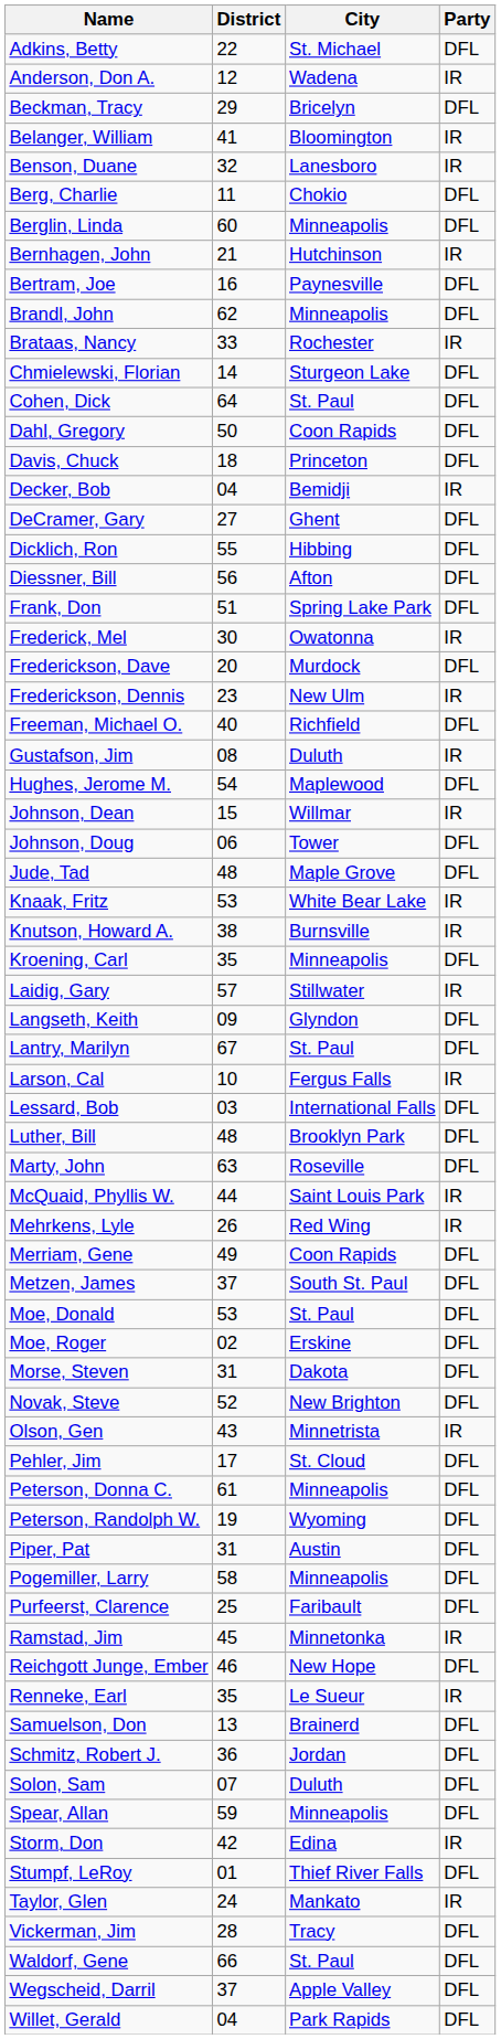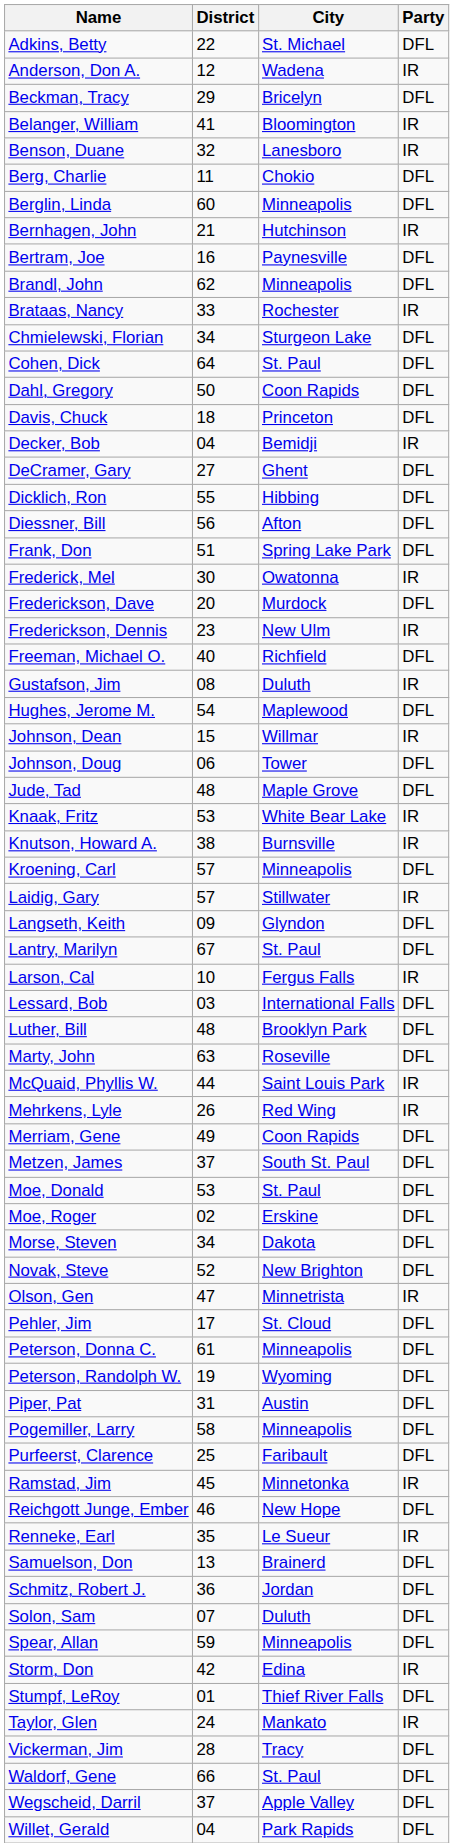Chmielewski, Florian | District: 14 -> 34
Kroening, Carl | District: 35 -> 57
Morse, Steven | District: 31 -> 34
Olson, Gen | District: 43 -> 47
